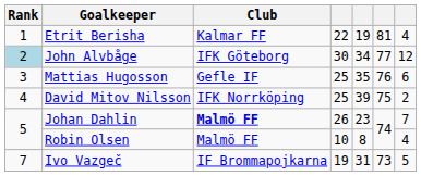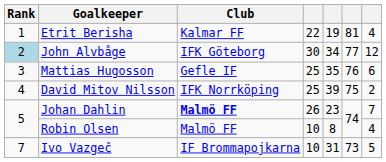Ivo Vazgeč | column 4: 19 -> 10
